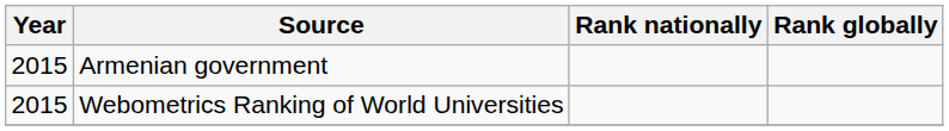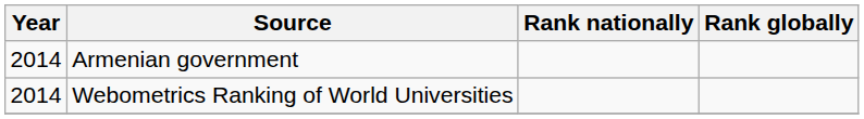Armenian government | Year: 2015 -> 2014
Webometrics Ranking of World Universities | Year: 2015 -> 2014
